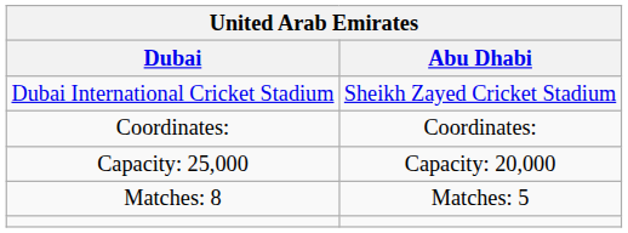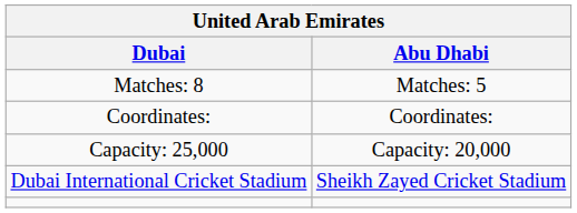rows swapped: Dubai International Cricket Stadium <-> Matches: 8
